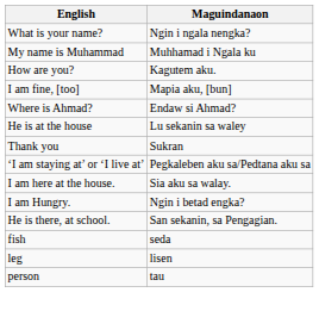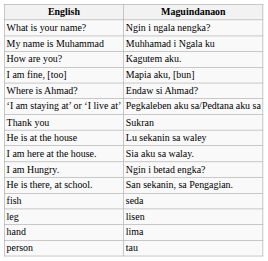rows swapped: He is at the house <-> ‘I am staying at’ or ‘I live at’
+ row: hand | lima
